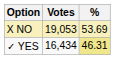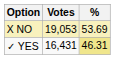✓ YES | Votes: 16,434 -> 16,431
